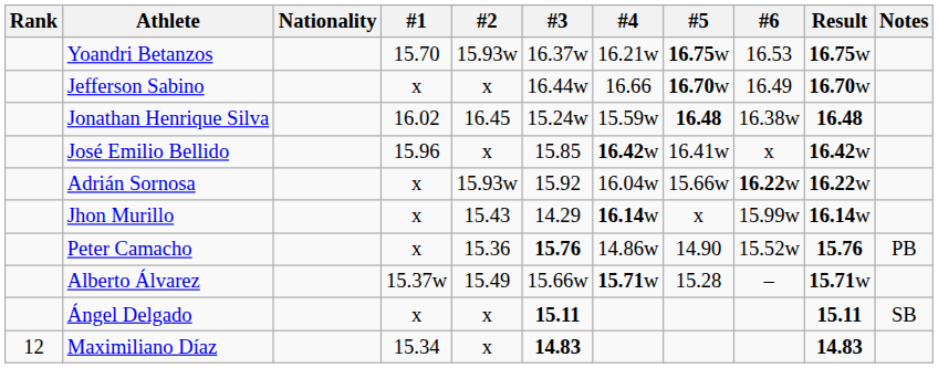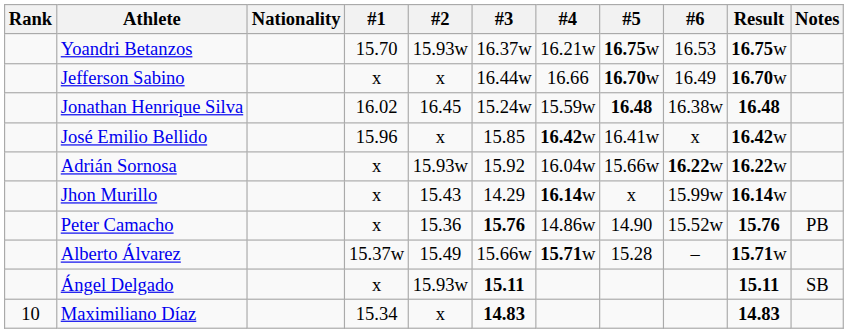Ángel Delgado | #2: x -> 15.93w
Maximiliano Díaz | Rank: 12 -> 10
